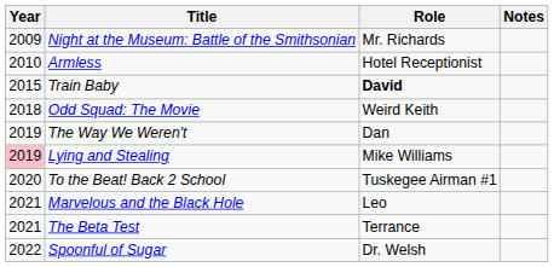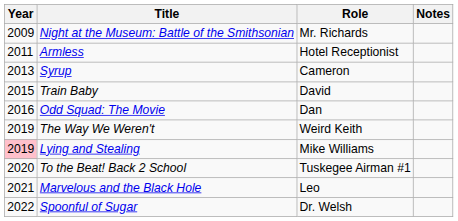Armless | Year: 2010 -> 2011
+ row: 2013 | Syrup | Cameron
Train Baby | Role: bold -> normal
Odd Squad: The Movie | Year: 2018 -> 2016
Odd Squad: The Movie | Role: Weird Keith -> Dan
The Way We Weren't | Role: Dan -> Weird Keith
- row: 2021 | The Beta Test | Terrance
